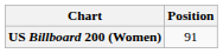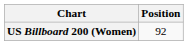US Billboard 200 (Women) | Position: 91 -> 92
